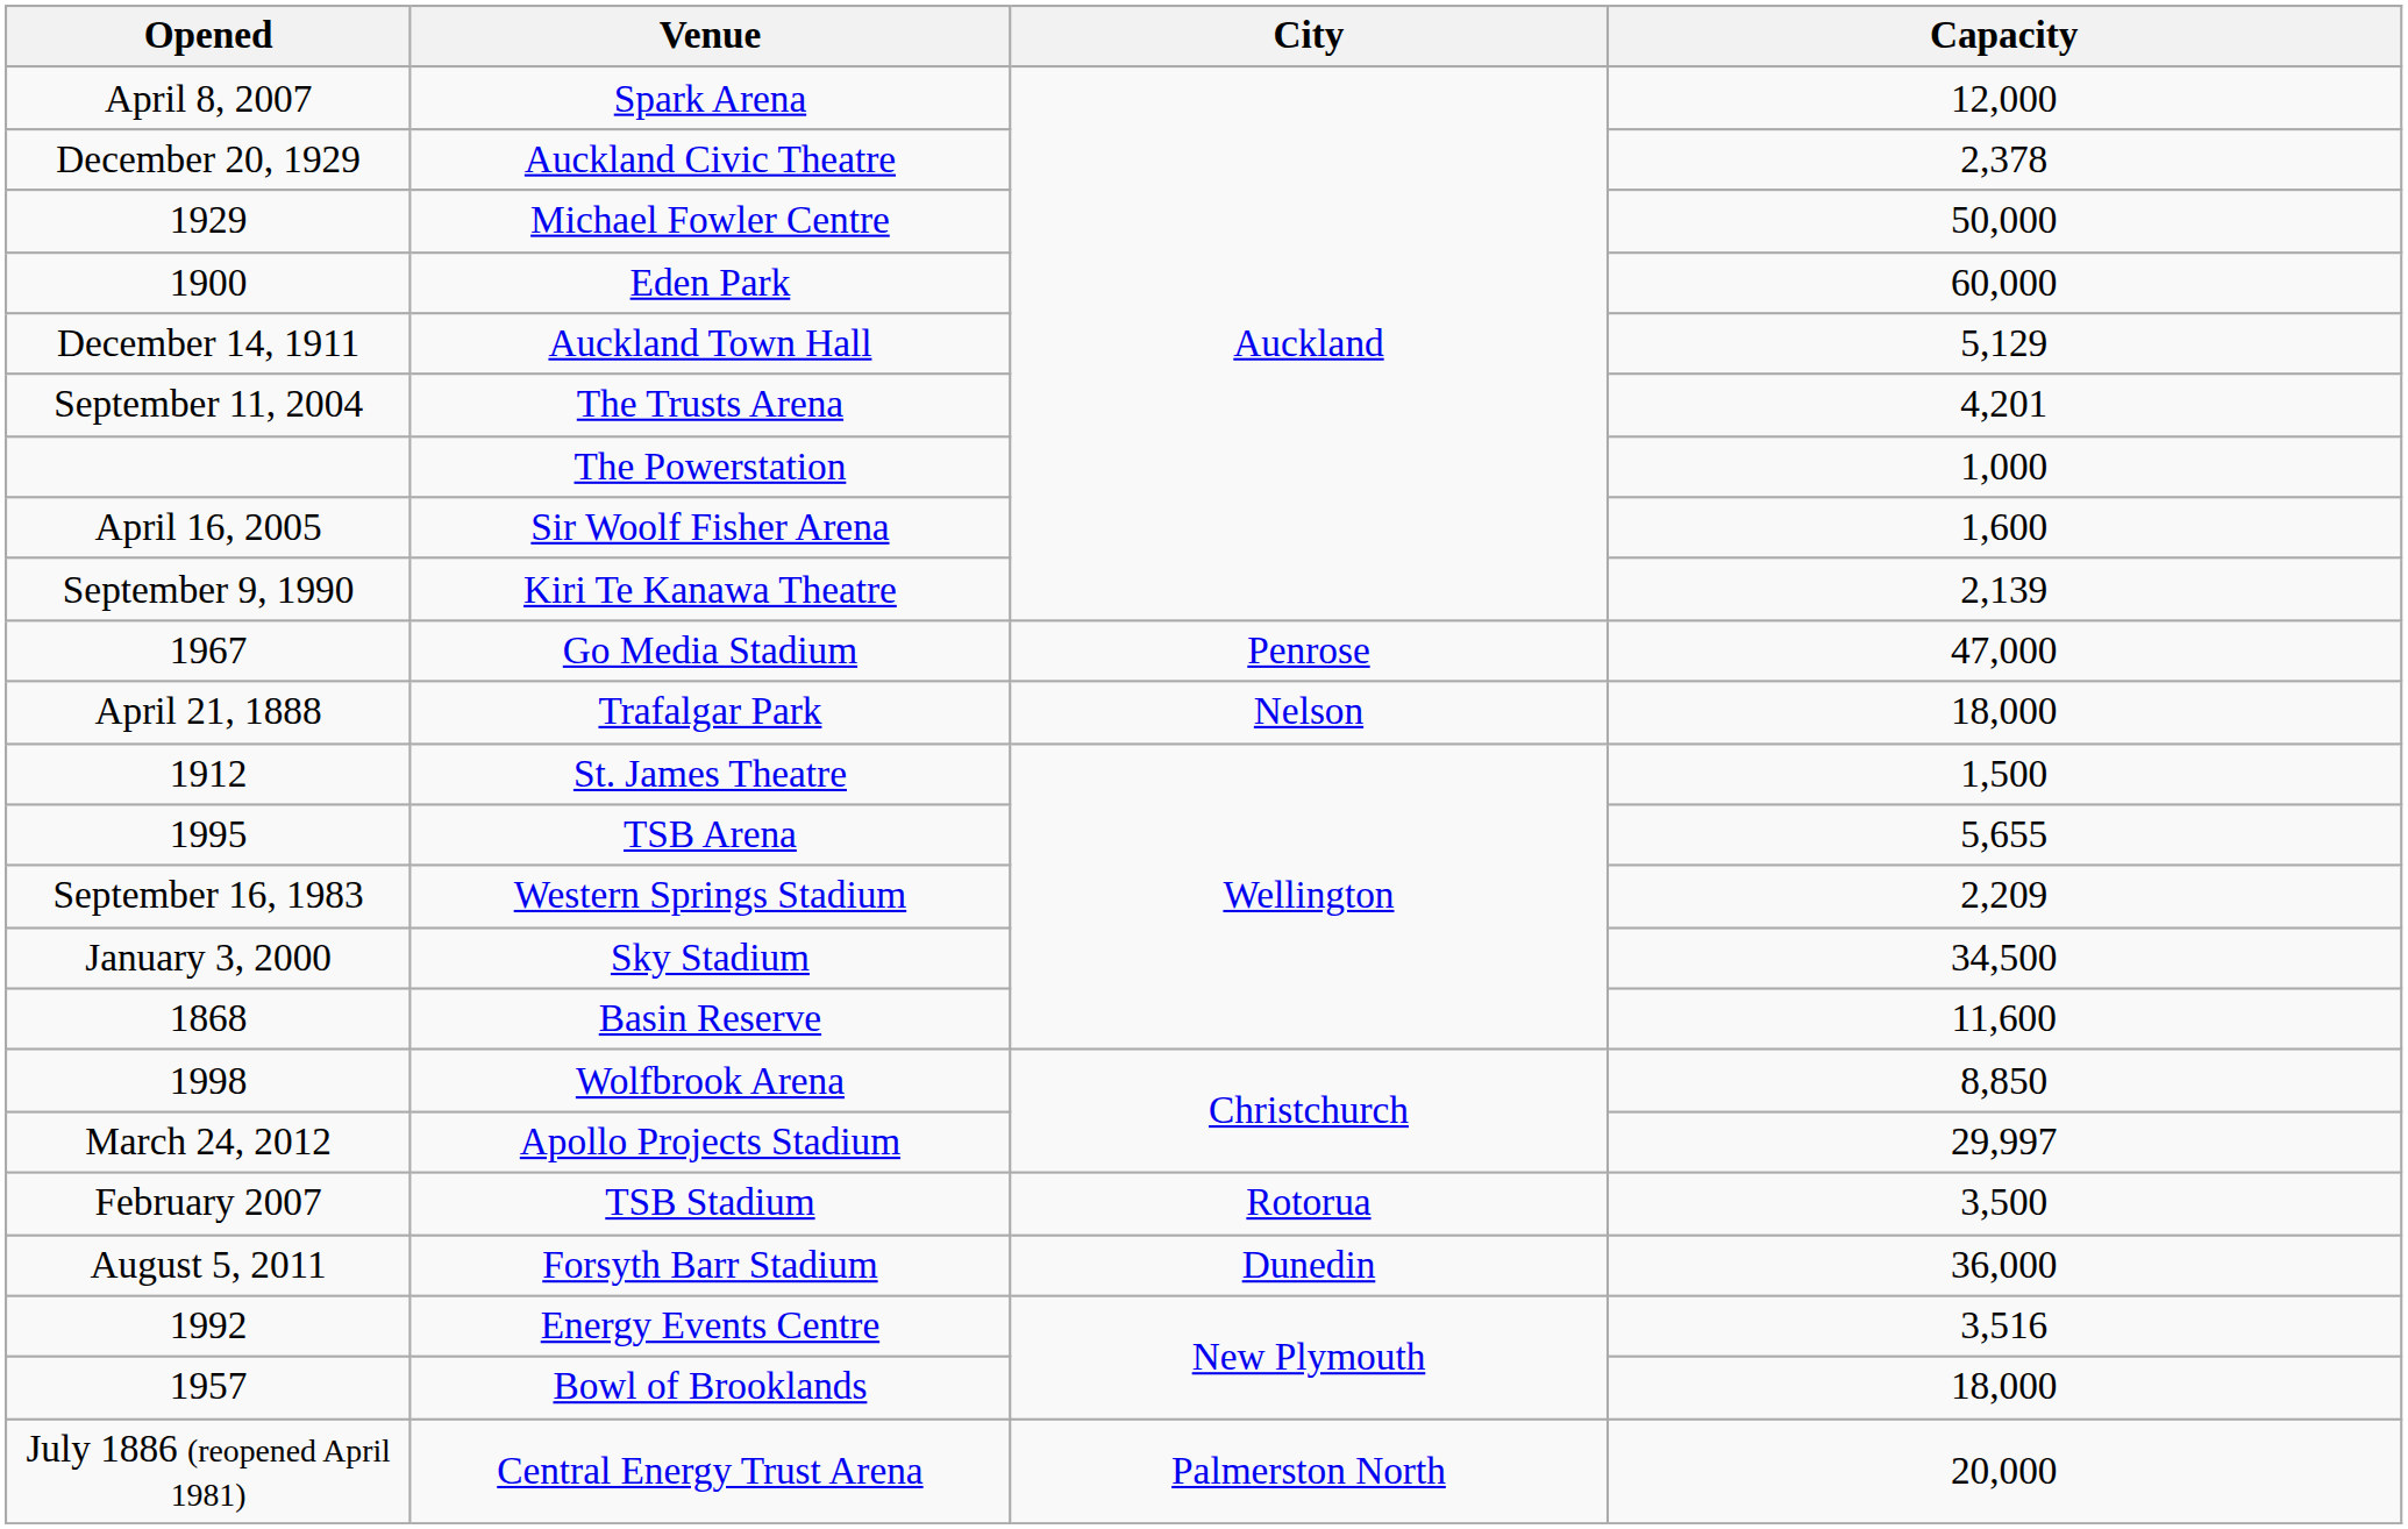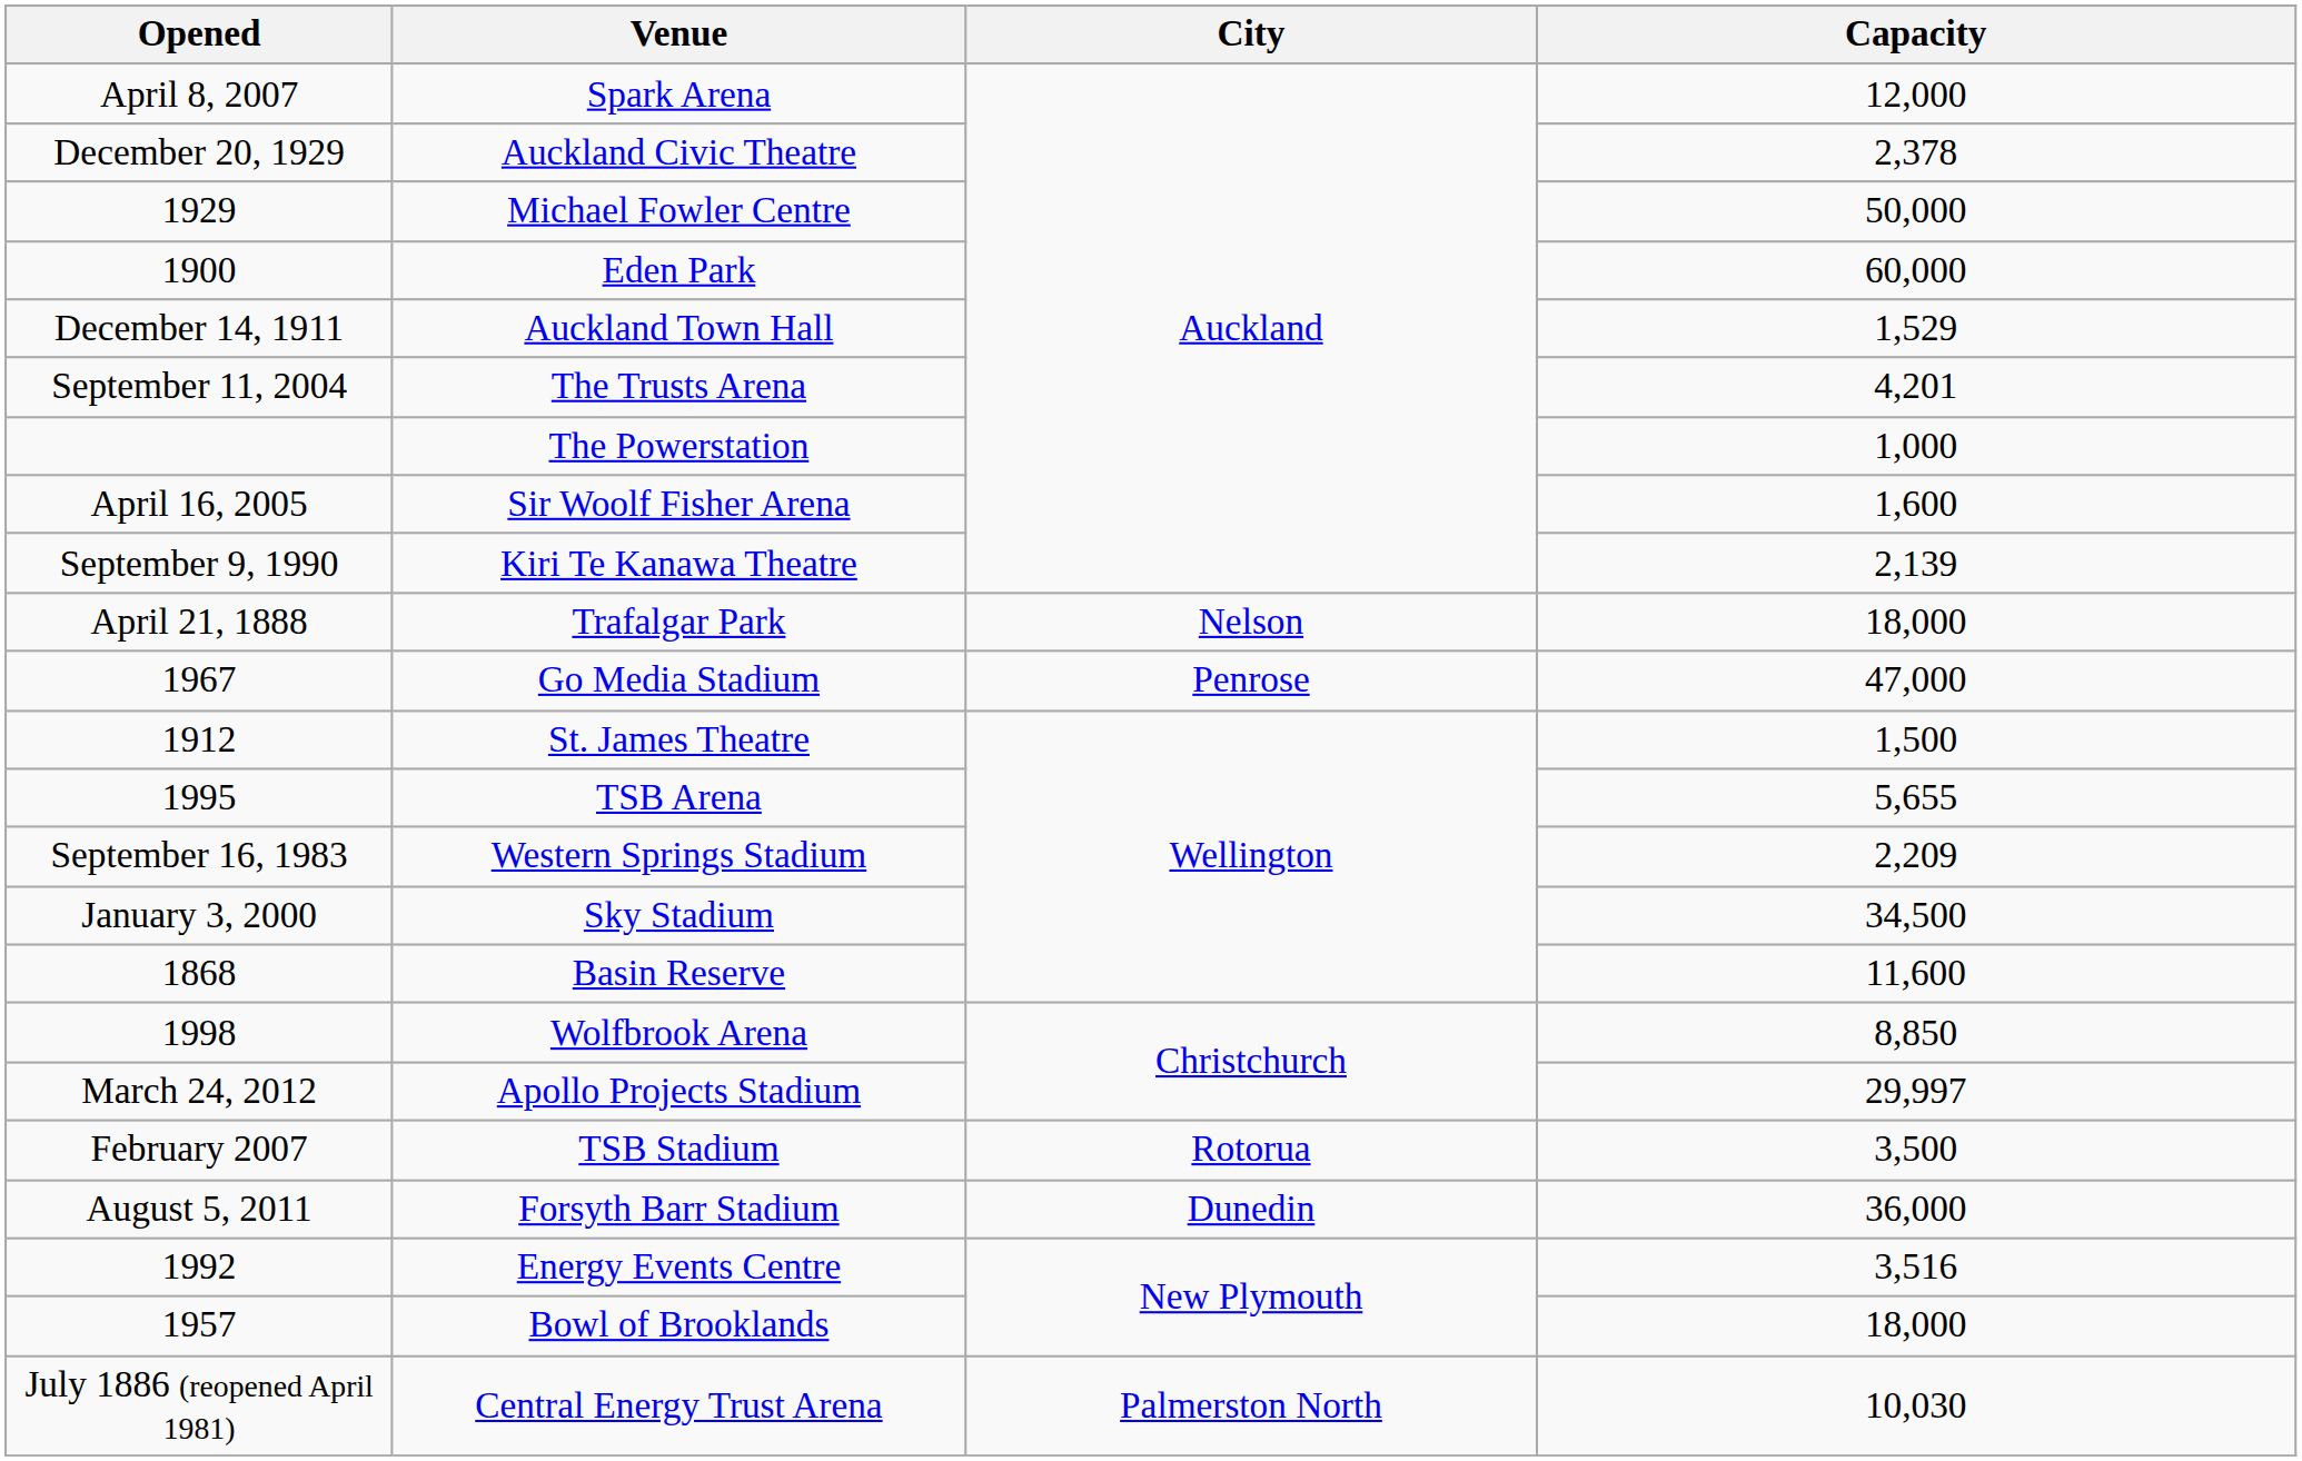December 14, 1911 | Capacity: 5,129 -> 1,529
rows swapped: 1967 <-> April 21, 1888
July 1886 (reopened April 1981) | Capacity: 20,000 -> 10,030
